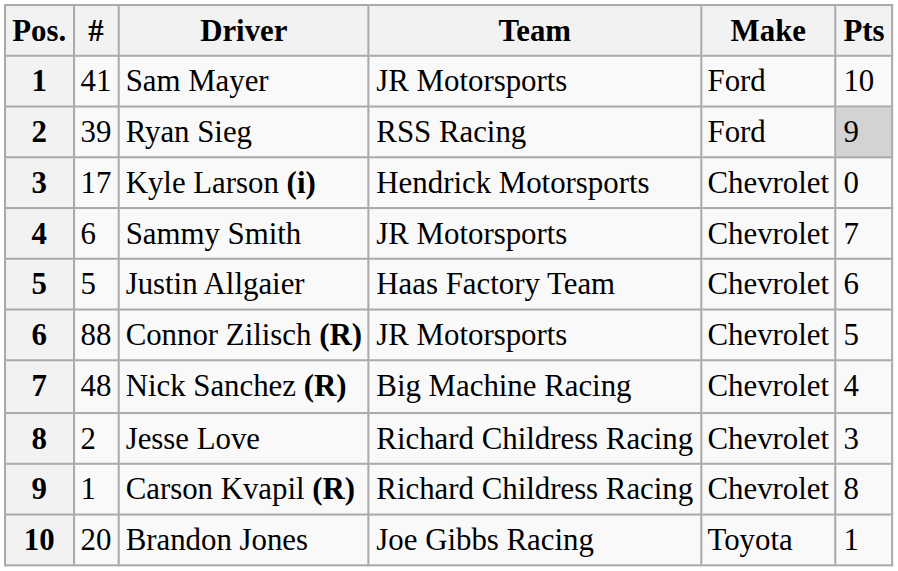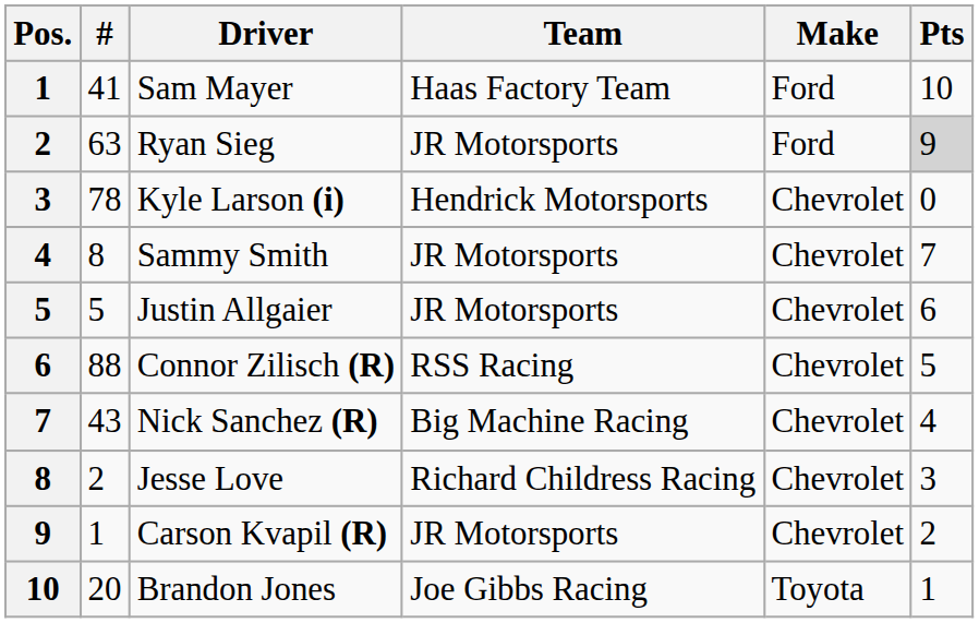Sam Mayer | Team: JR Motorsports -> Haas Factory Team
Ryan Sieg | #: 39 -> 63
Ryan Sieg | Team: RSS Racing -> JR Motorsports
Kyle Larson (i) | #: 17 -> 78
Sammy Smith | #: 6 -> 8
Justin Allgaier | Team: Haas Factory Team -> JR Motorsports
Connor Zilisch (R) | Team: JR Motorsports -> RSS Racing
Nick Sanchez (R) | #: 48 -> 43
Carson Kvapil (R) | Team: Richard Childress Racing -> JR Motorsports
Carson Kvapil (R) | Pts: 8 -> 2
